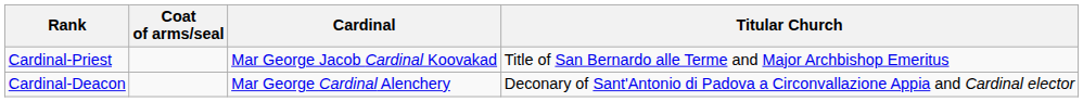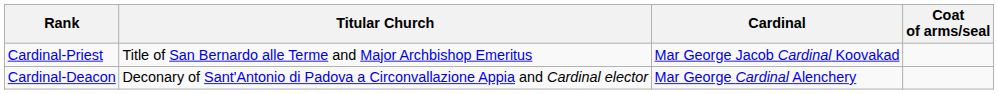columns swapped: Coat of arms/seal <-> Titular Church
